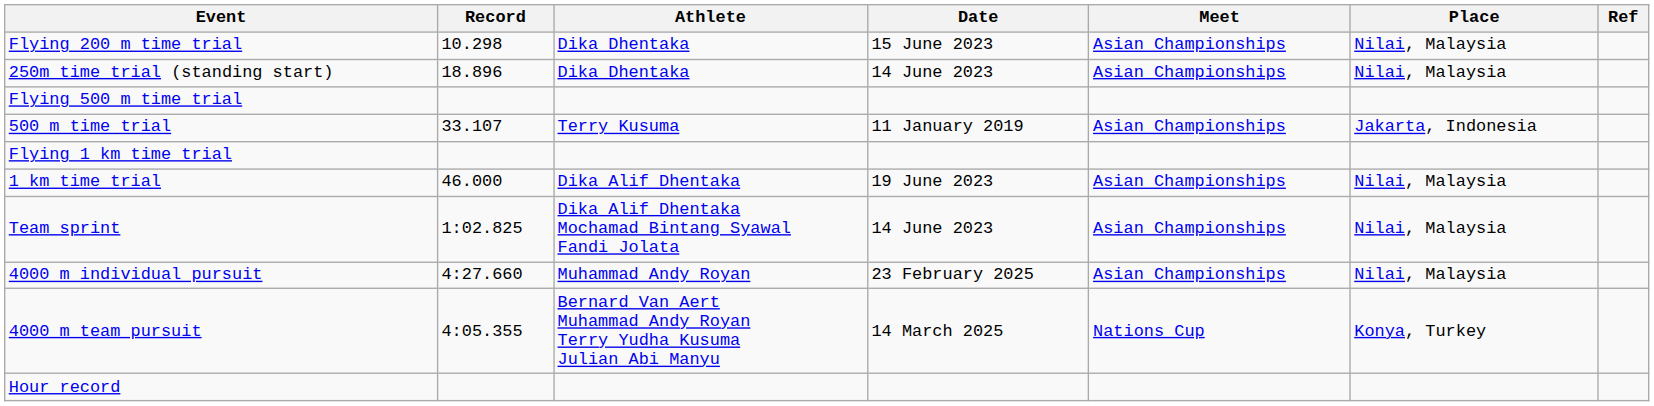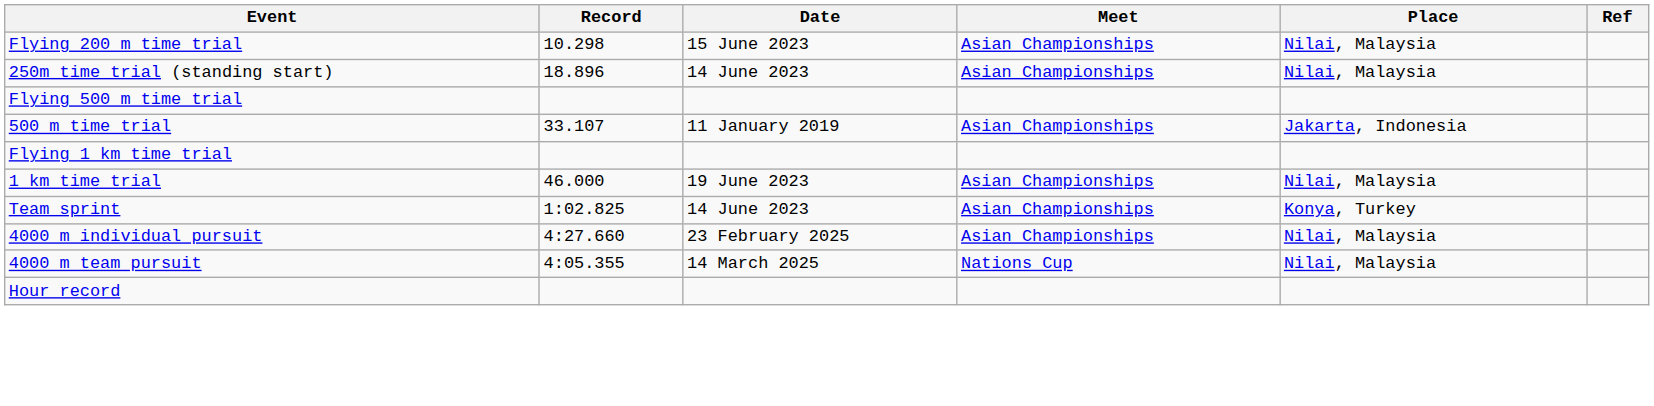- column: Athlete | Dika Dhentaka | Dika Dhentaka | Terry Kusuma | Dika Alif Dhentaka | Dika Alif Dhentaka Mochamad Bintang Syawal Fandi Jolata | Muhammad Andy Royan | Bernard Van Aert Muhammad Andy Royan Terry Yudha Kusuma Julian Abi Manyu
Team sprint | Place: Nilai, Malaysia -> Konya, Turkey
4000 m team pursuit | Place: Konya, Turkey -> Nilai, Malaysia
